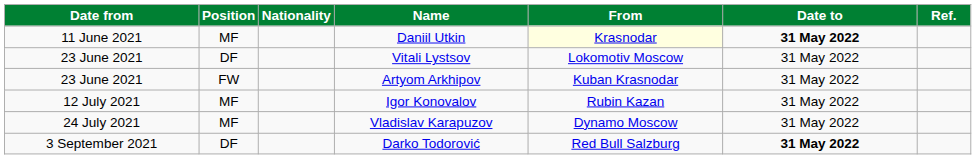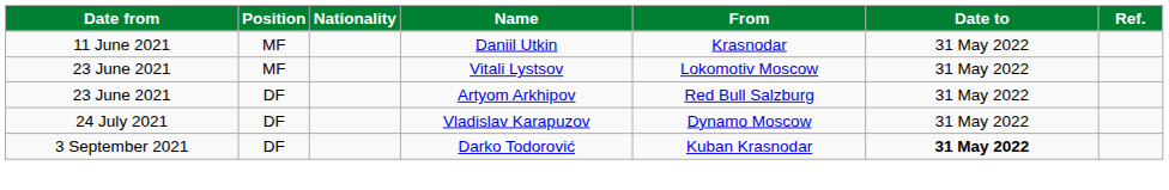Daniil Utkin | From: lightyellow background -> no background
Daniil Utkin | Date to: bold -> normal
Vitali Lystsov | Position: DF -> MF
Artyom Arkhipov | Position: FW -> DF
Artyom Arkhipov | From: Kuban Krasnodar -> Red Bull Salzburg
- row: 12 July 2021 | MF | Igor Konovalov | Rubin Kazan | 31 May 2022
Vladislav Karapuzov | Position: MF -> DF
Darko Todorović | From: Red Bull Salzburg -> Kuban Krasnodar
